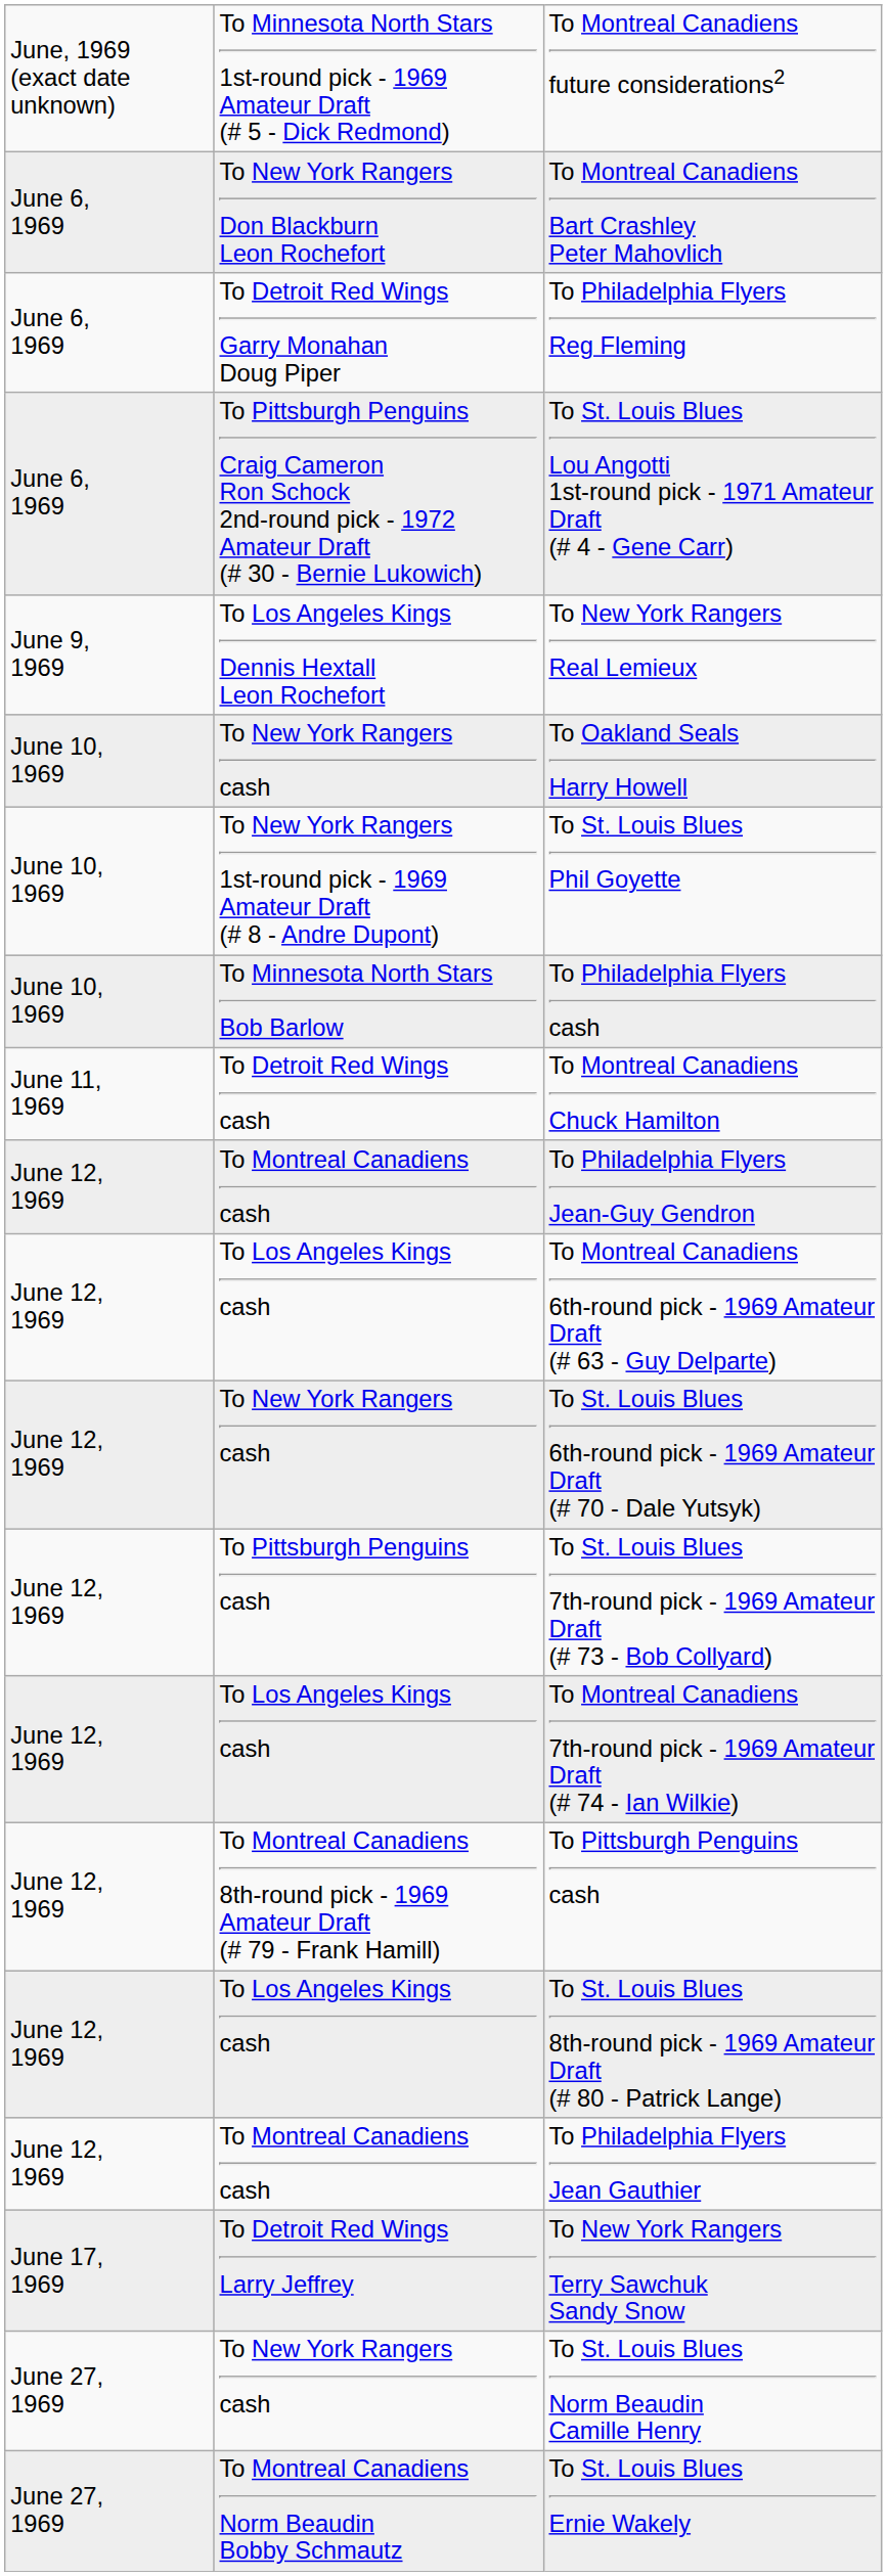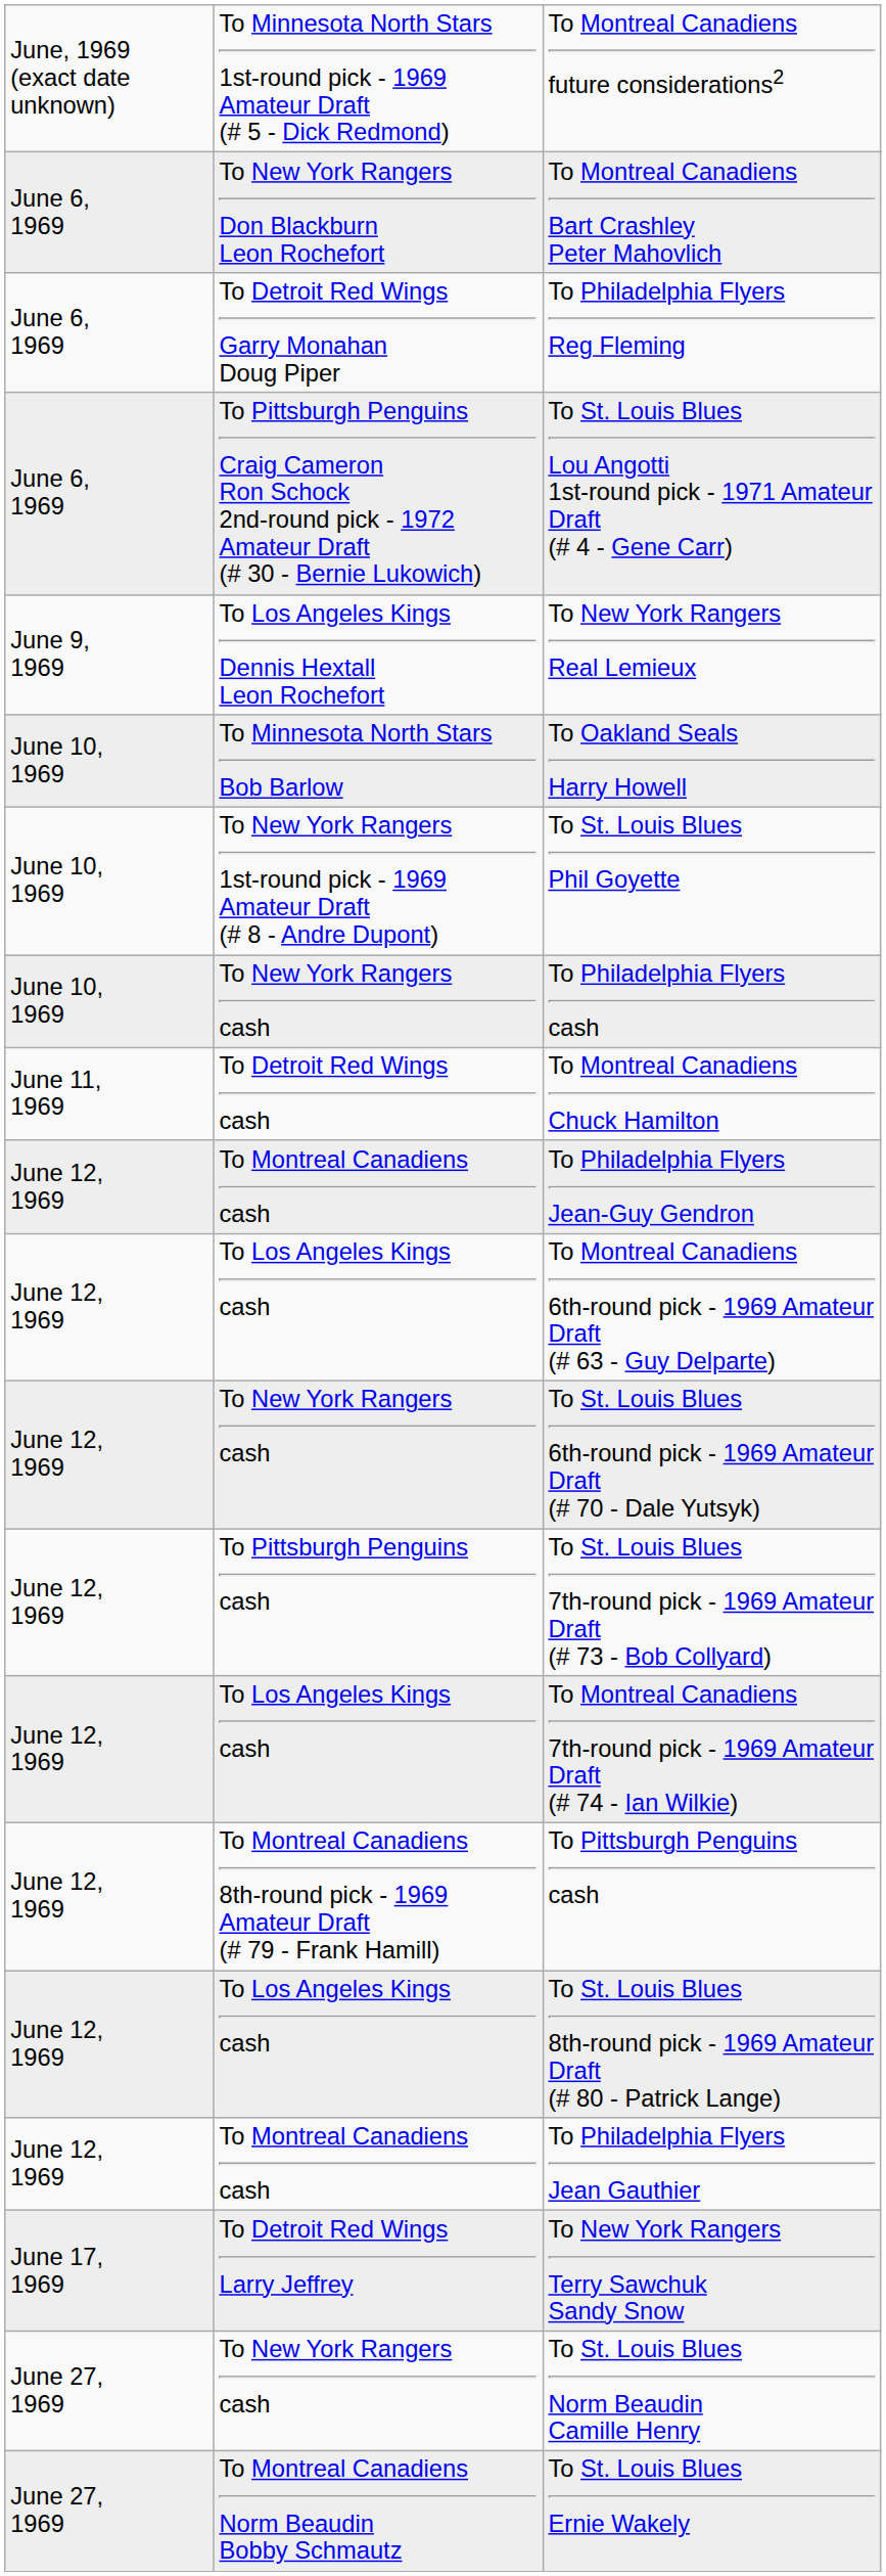To Oakland Seals Harry Howell | column 2: To New York Rangers cash -> To Minnesota North Stars Bob Barlow
To Philadelphia Flyers cash | column 2: To Minnesota North Stars Bob Barlow -> To New York Rangers cash
